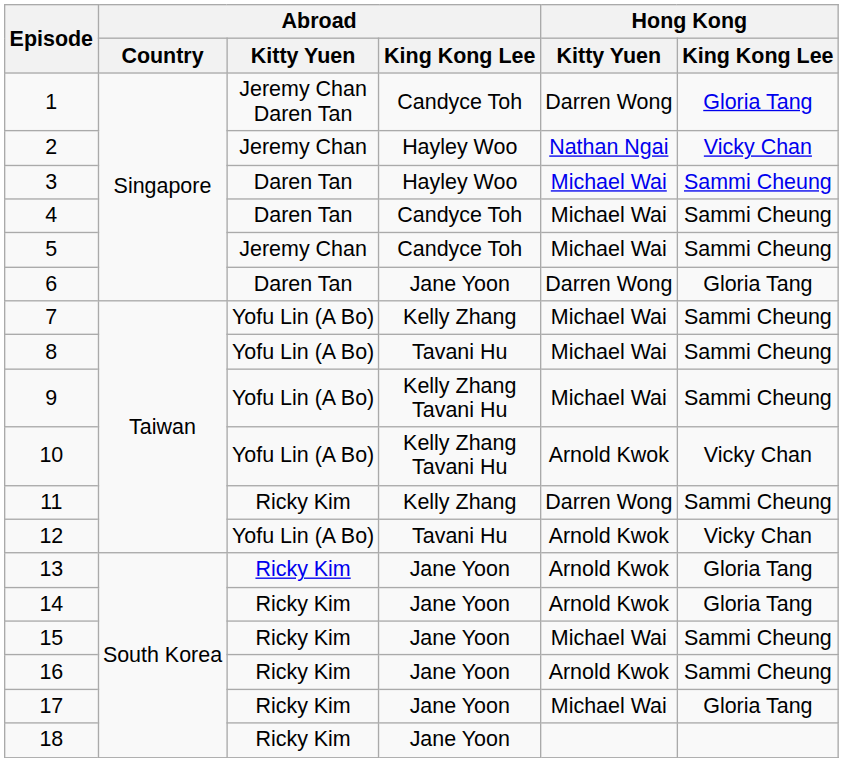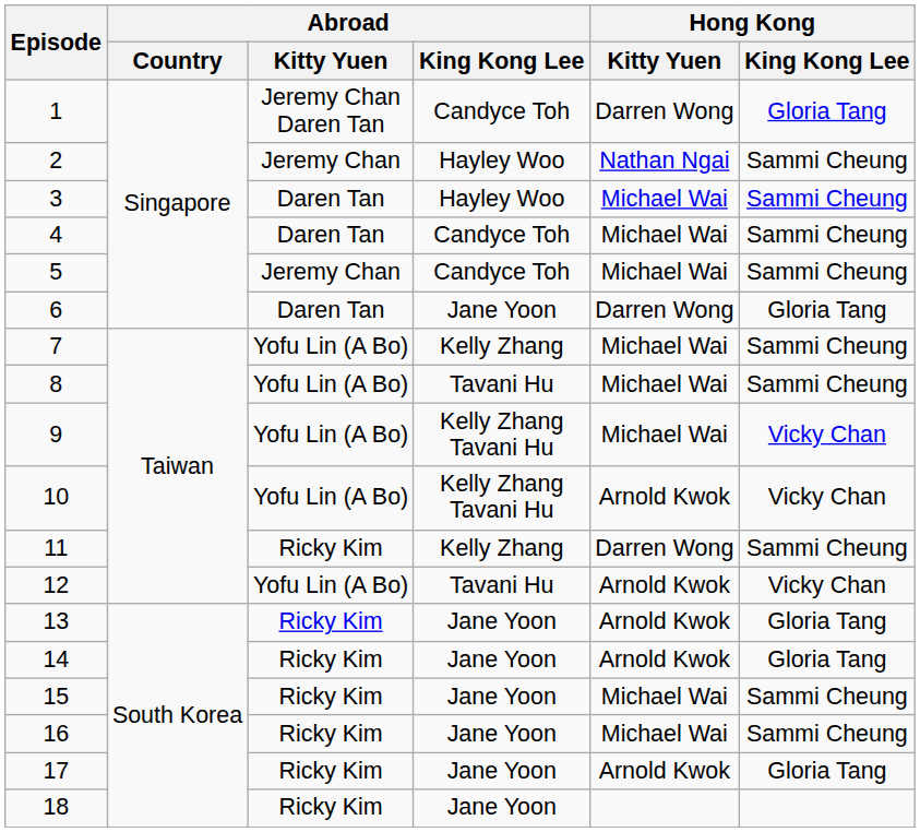2 | Hong Kong / King Kong Lee: Vicky Chan -> Sammi Cheung
9 | Hong Kong / King Kong Lee: Sammi Cheung -> Vicky Chan
16 | Hong Kong / Kitty Yuen: Arnold Kwok -> Michael Wai
17 | Hong Kong / Kitty Yuen: Michael Wai -> Arnold Kwok
